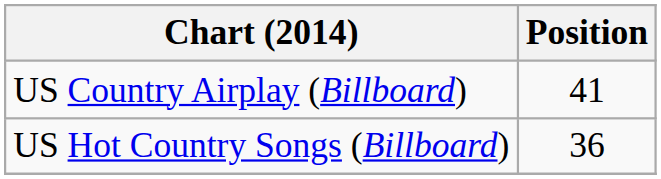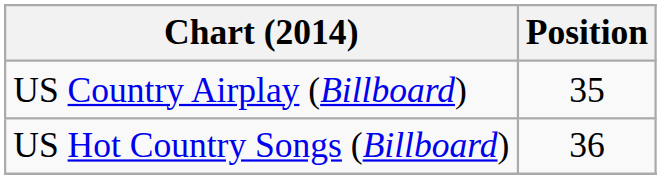US Country Airplay (Billboard) | Position: 41 -> 35
